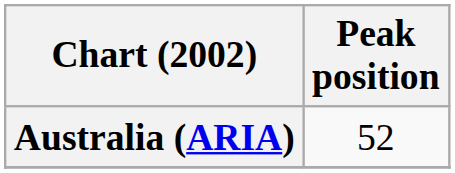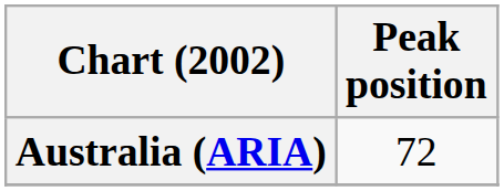Australia (ARIA) | Peak position: 52 -> 72
